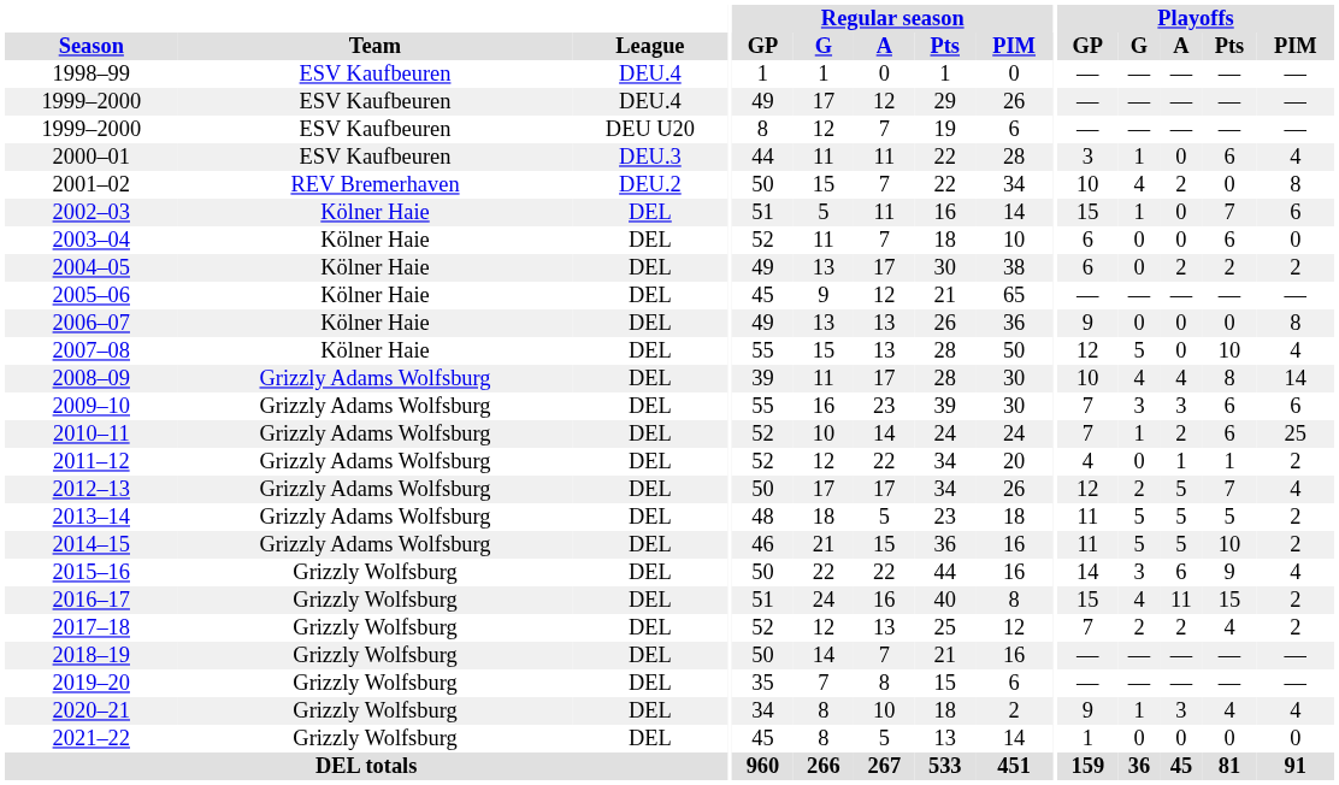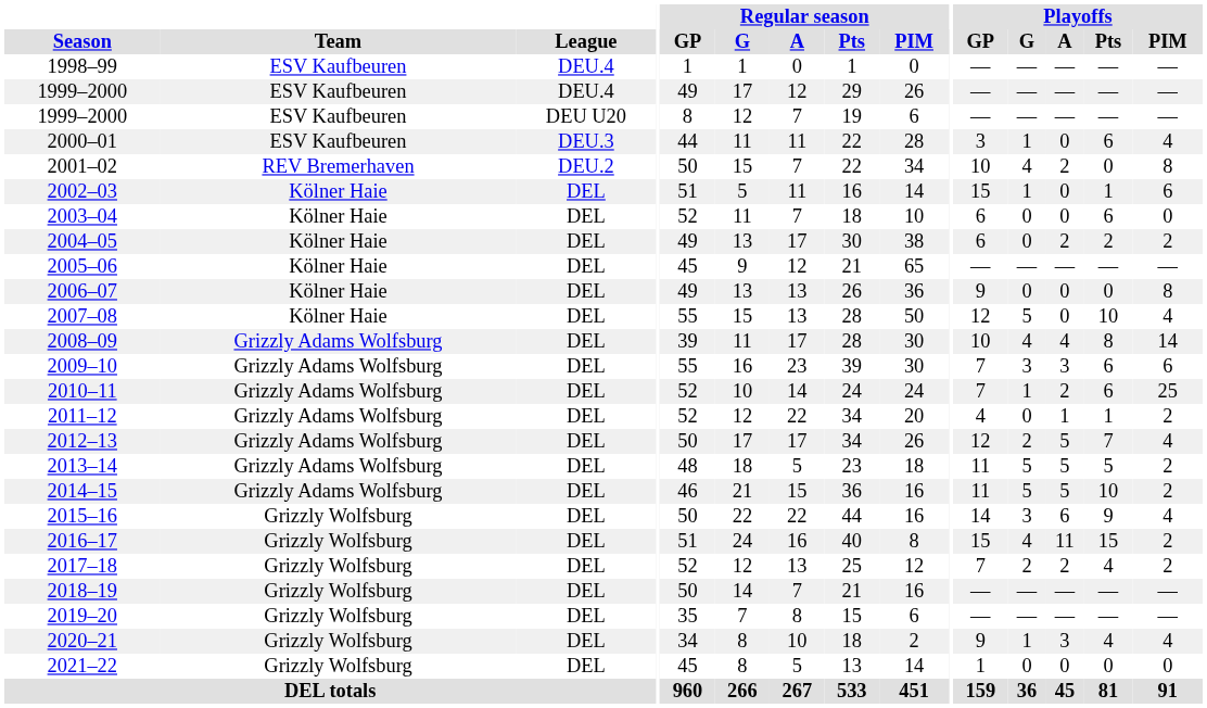2002–03 | Playoffs / Pts: 7 -> 1
